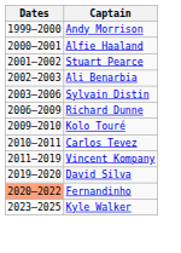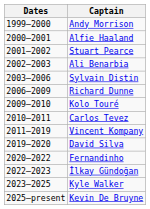Fernandinho | Dates: lightsalmon background -> no background
+ row: 2022–2023 | İlkay Gündoğan
+ row: 2025–present | Kevin De Bruyne
